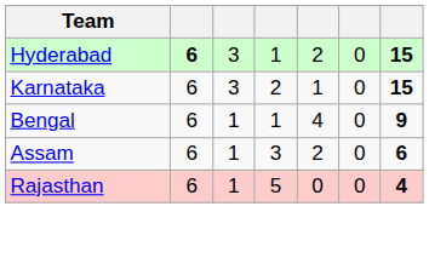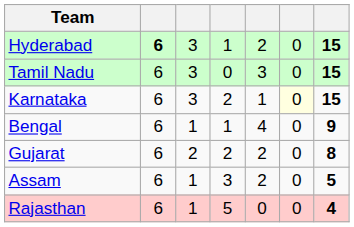+ row: Tamil Nadu | 6 | 3 | 0 | 3 | 0 | 15
Karnataka | column 6: no background -> lightyellow background
+ row: Gujarat | 6 | 2 | 2 | 2 | 0 | 8
Assam | column 7: 6 -> 5
